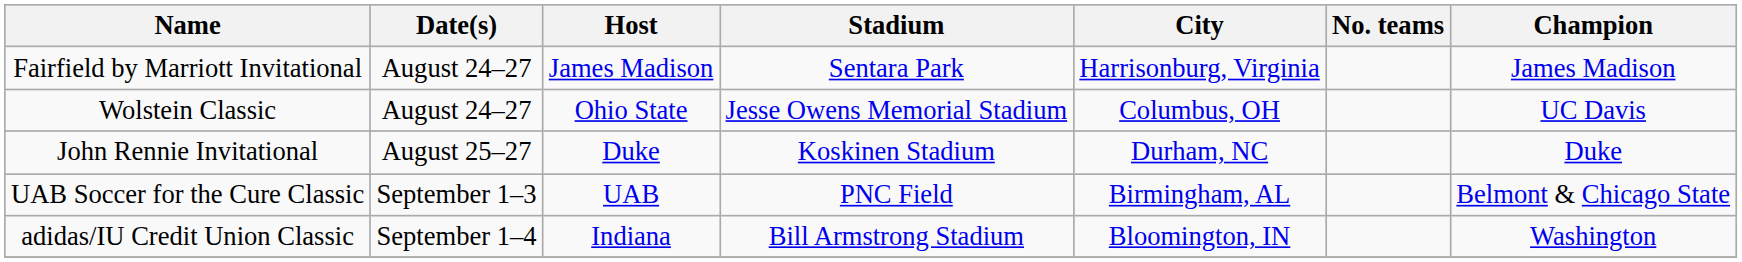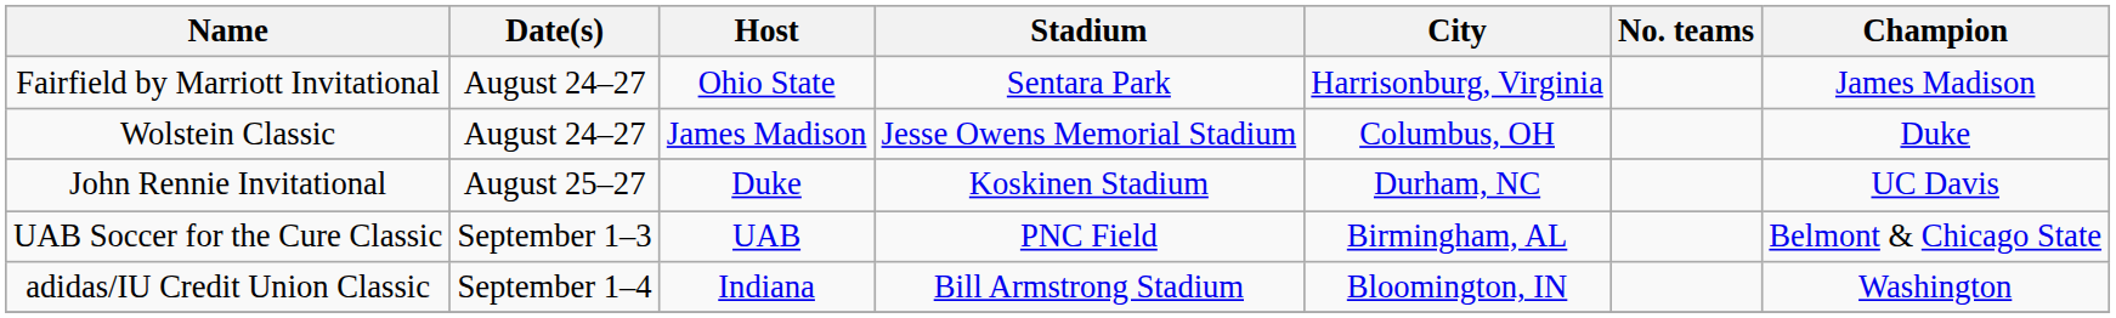Fairfield by Marriott Invitational | Host: James Madison -> Ohio State
Wolstein Classic | Host: Ohio State -> James Madison
Wolstein Classic | Champion: UC Davis -> Duke
John Rennie Invitational | Champion: Duke -> UC Davis
